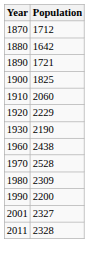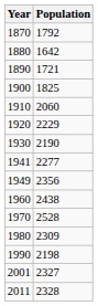1870 | Population: 1712 -> 1792
+ row: 1941 | 2277
+ row: 1949 | 2356
1990 | Population: 2200 -> 2198
